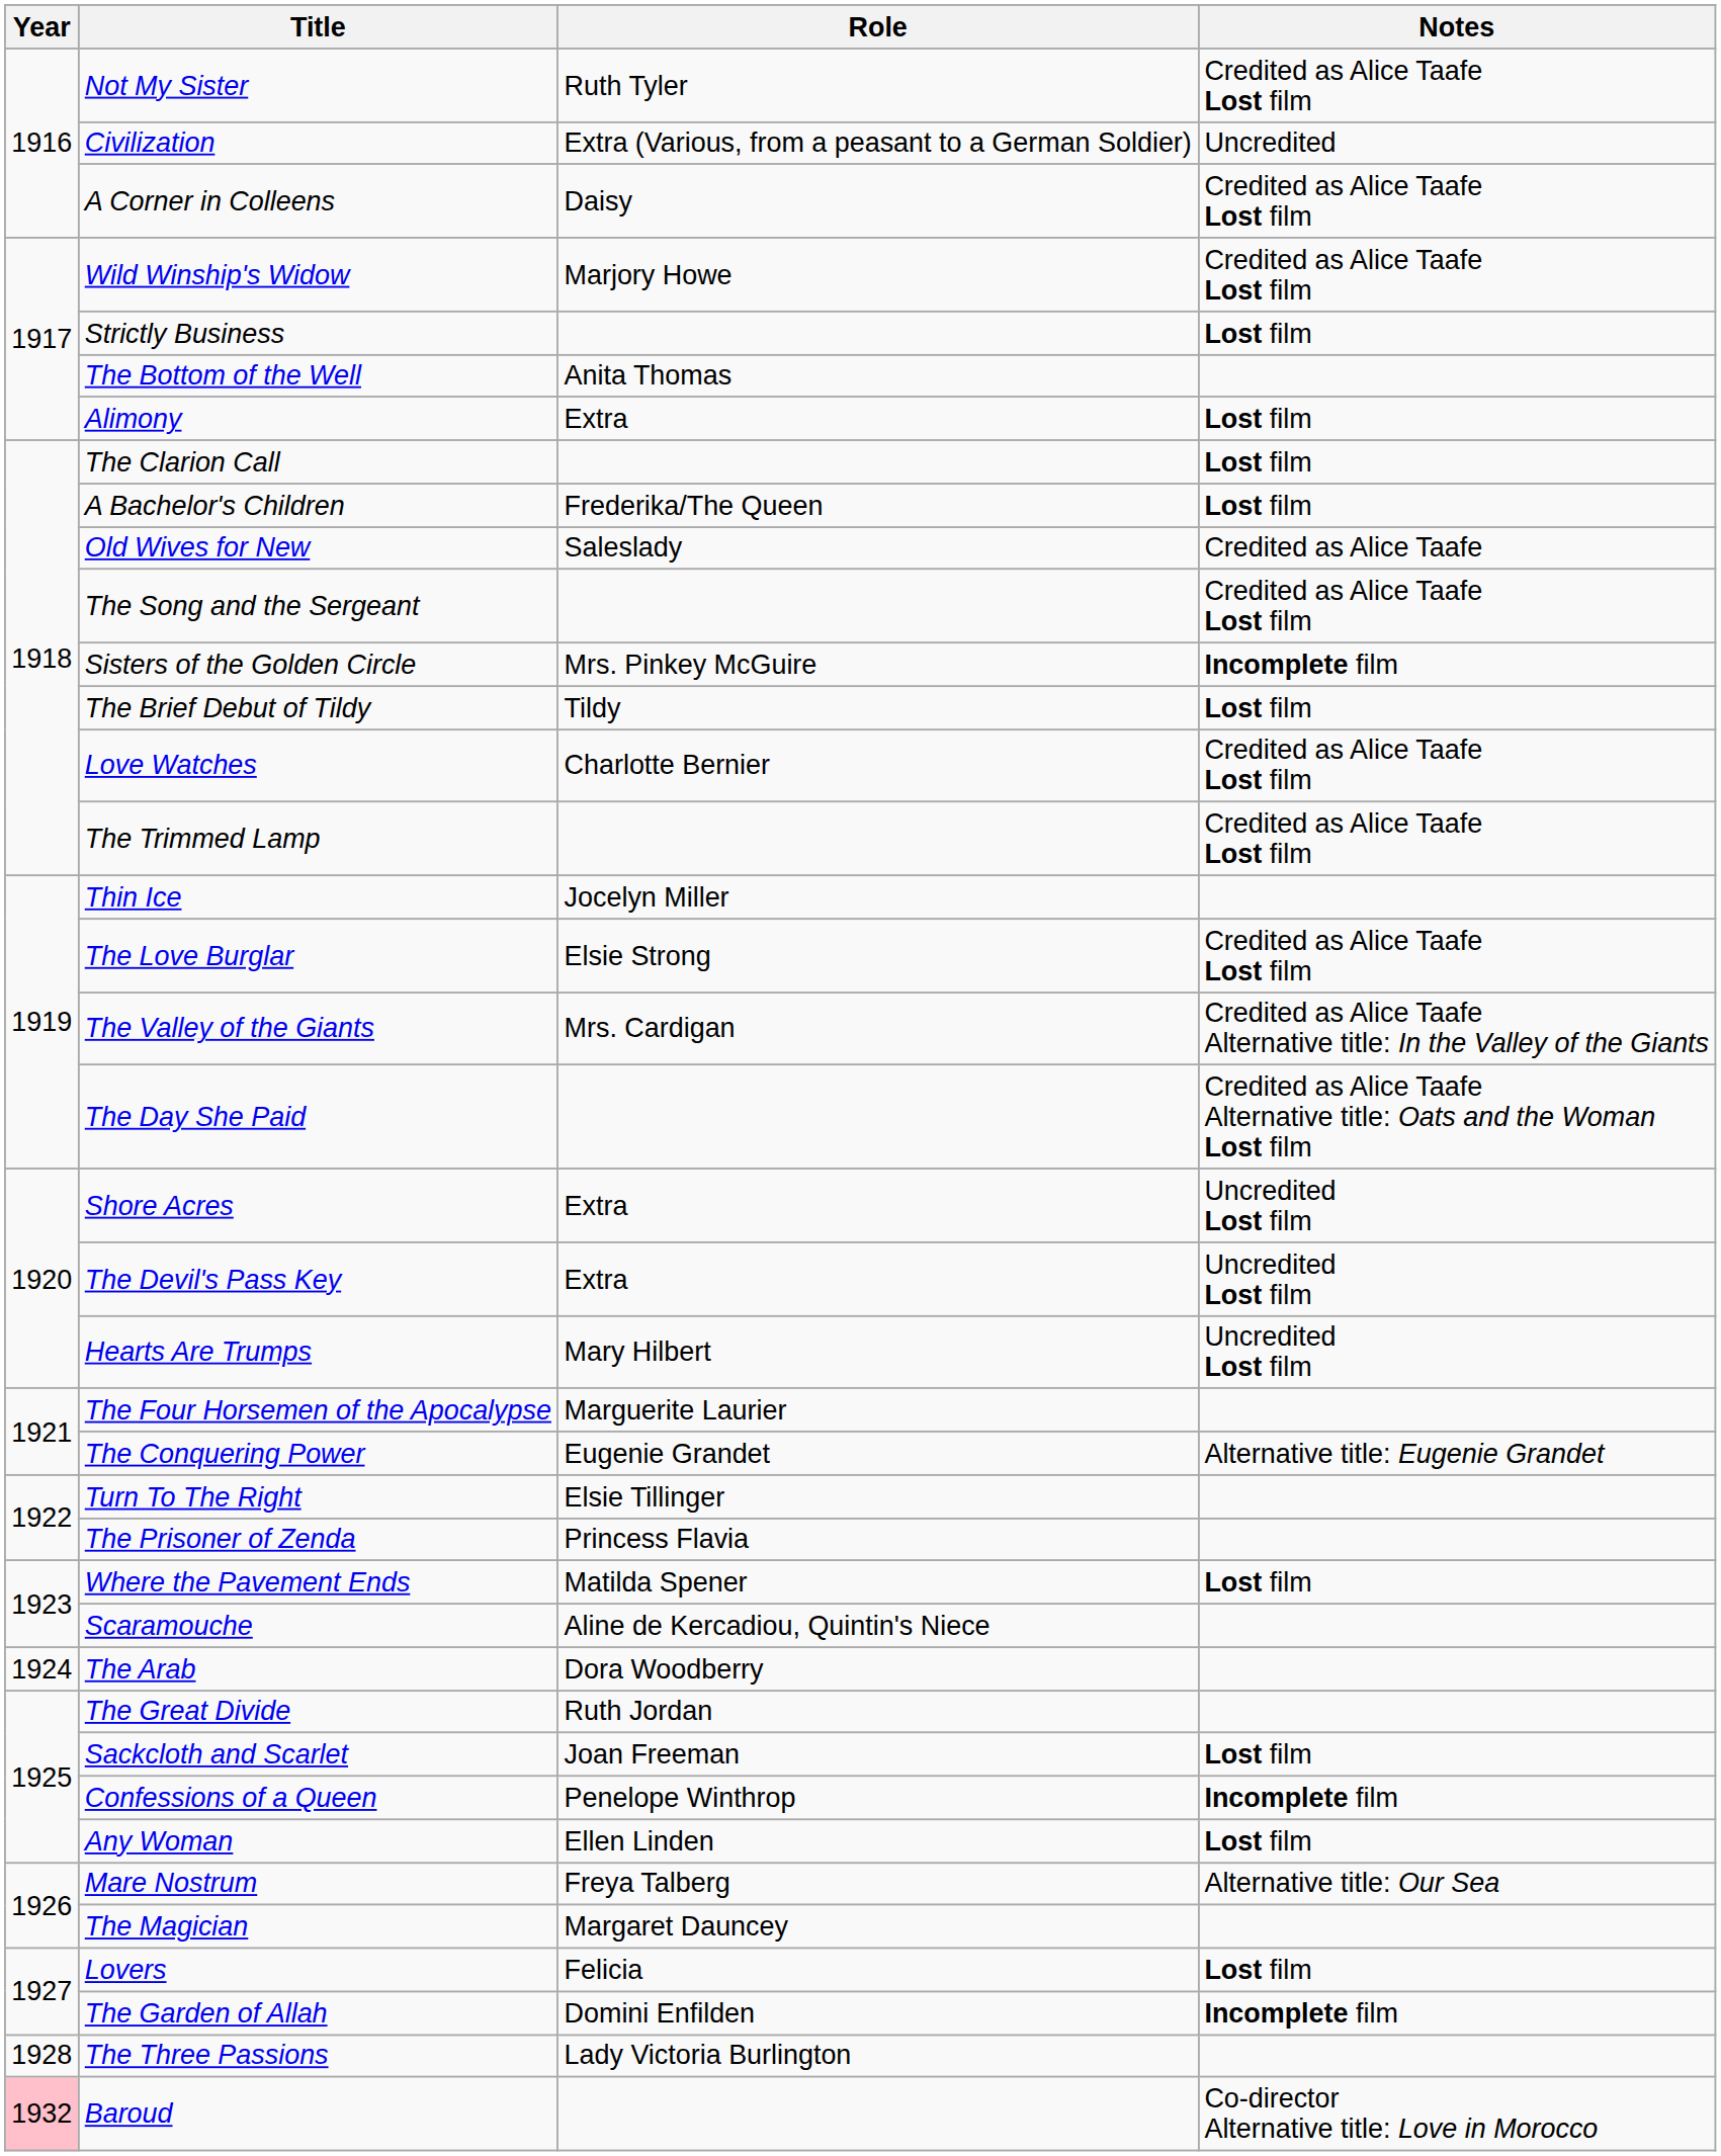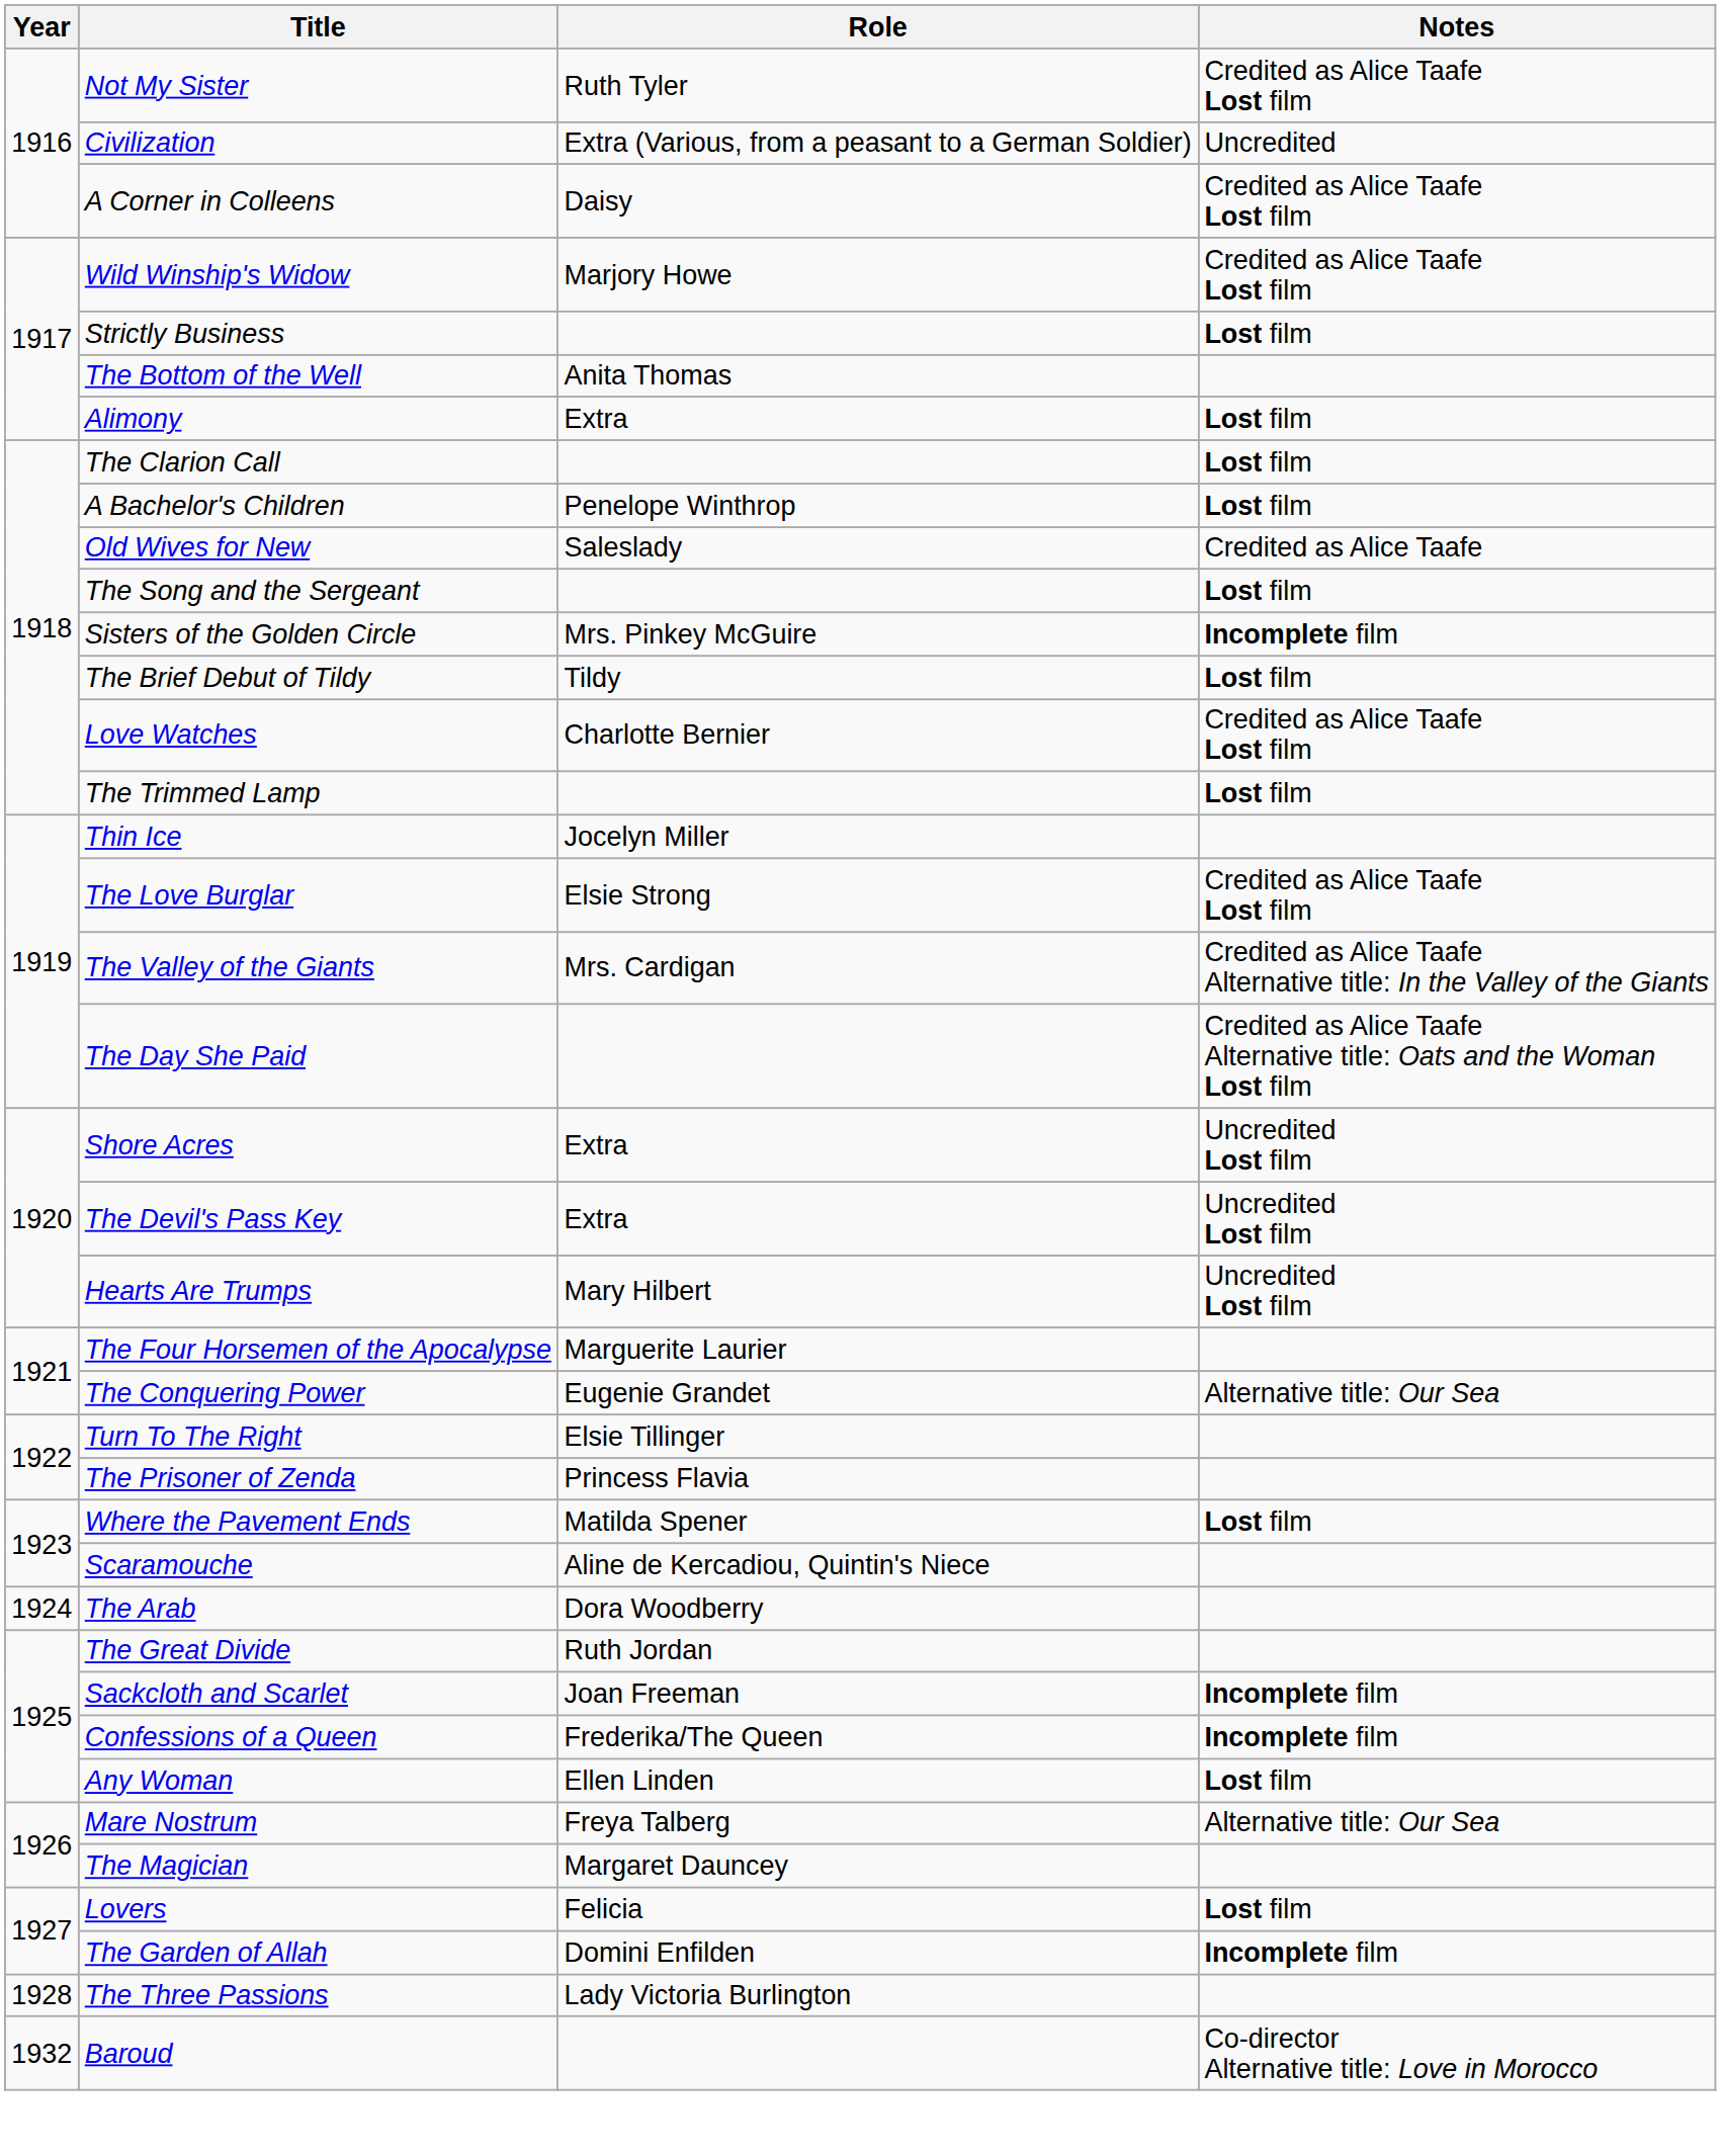A Bachelor's Children | Role: Frederika/The Queen -> Penelope Winthrop
The Song and the Sergeant | Notes: Credited as Alice Taafe Lost film -> Lost film
The Trimmed Lamp | Notes: Credited as Alice Taafe Lost film -> Lost film
The Conquering Power | Notes: Alternative title: Eugenie Grandet -> Alternative title: Our Sea
Sackcloth and Scarlet | Notes: Lost film -> Incomplete film
Confessions of a Queen | Role: Penelope Winthrop -> Frederika/The Queen
Baroud | Year: pink background -> no background
